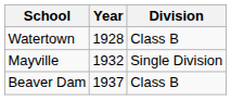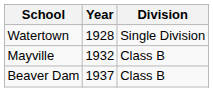Watertown | Division: Class B -> Single Division
Mayville | Division: Single Division -> Class B
